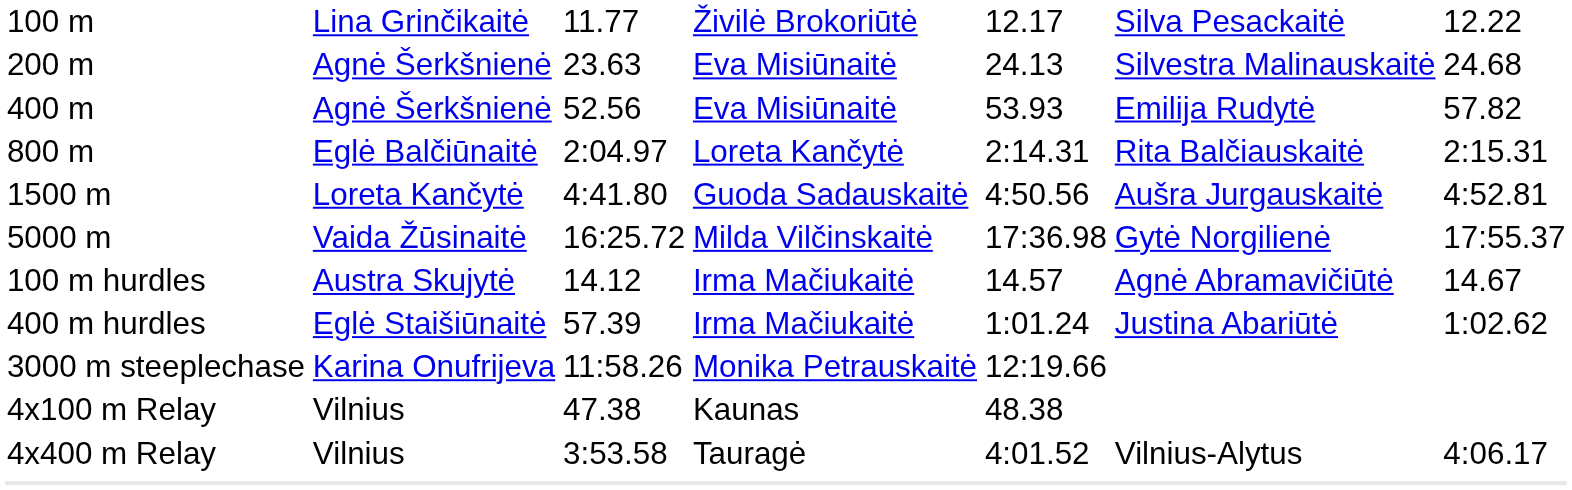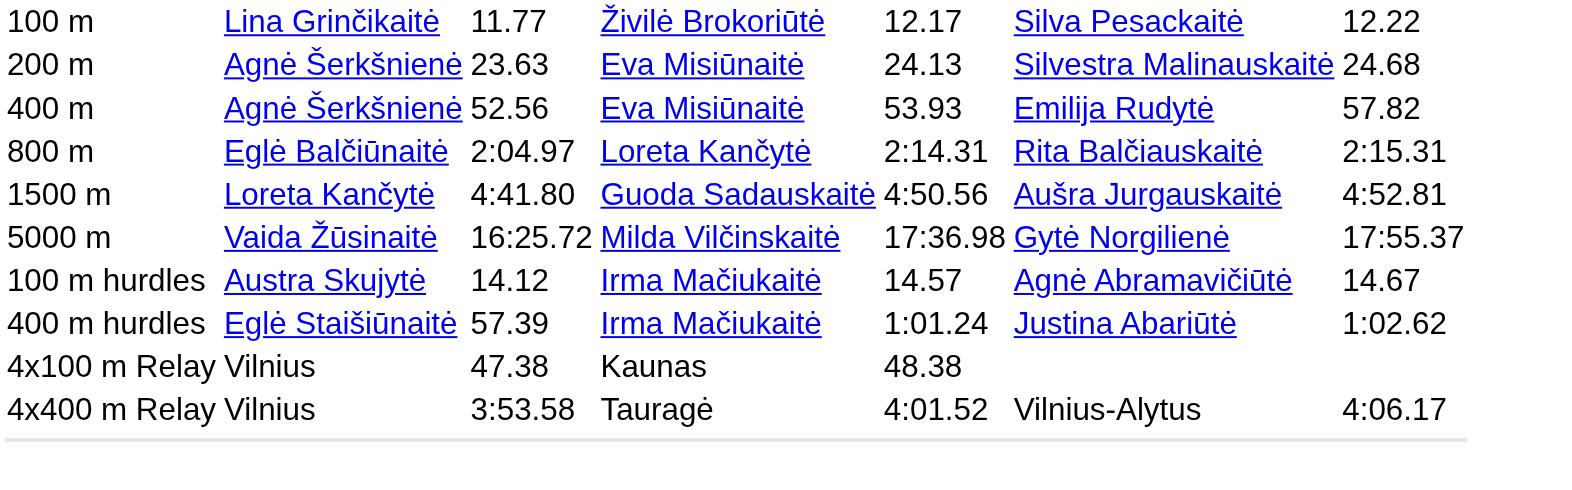- row: 3000 m steeplechase | Karina Onufrijeva | 11:58.26 | Monika Petrauskaitė | 12:19.66
